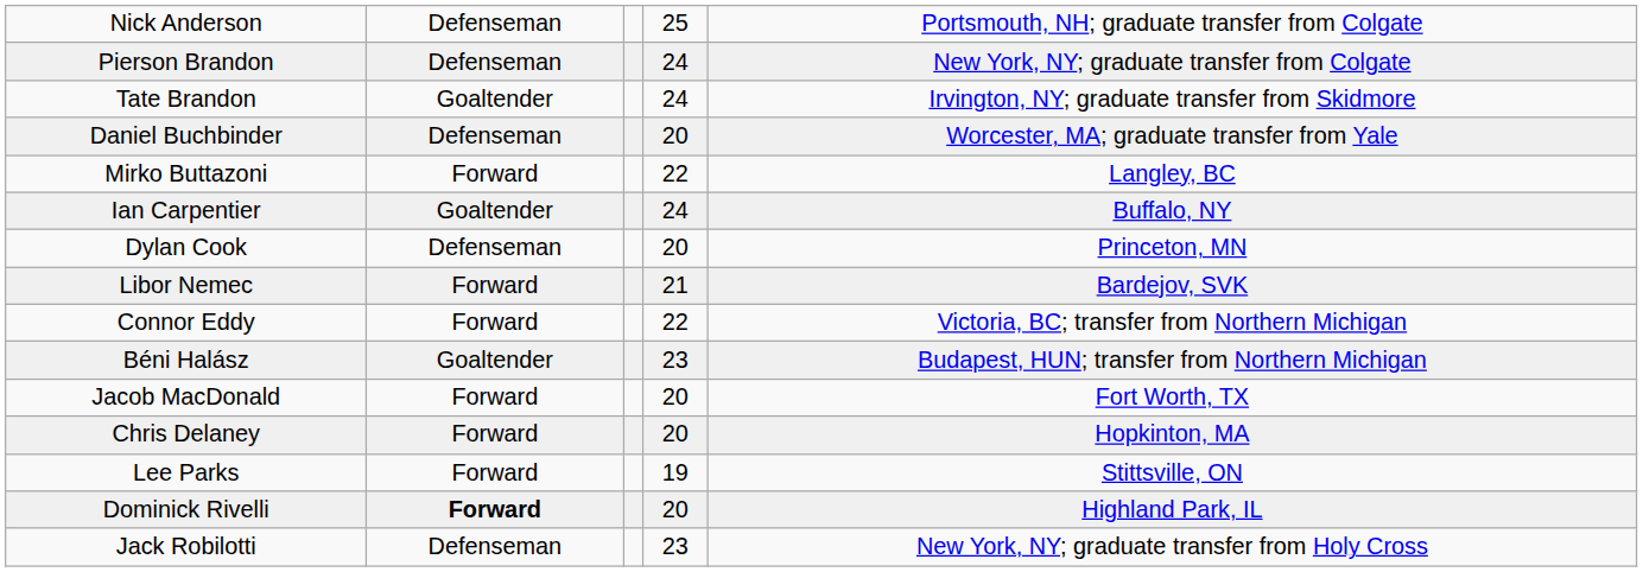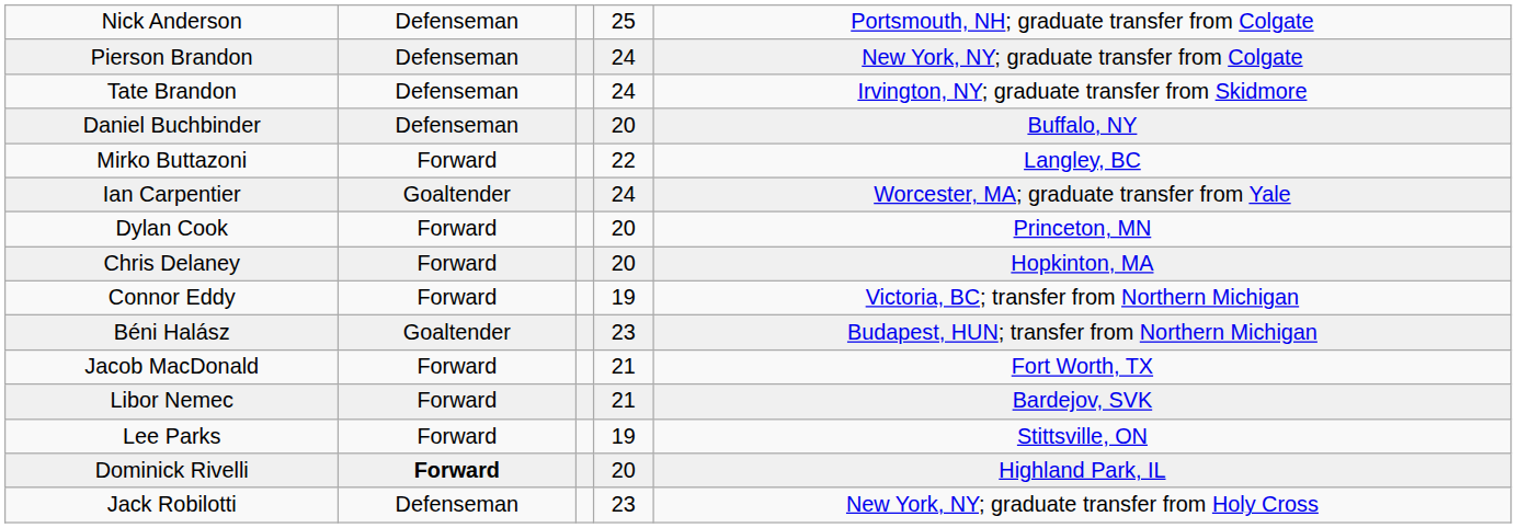Tate Brandon | column 2: Goaltender -> Defenseman
Daniel Buchbinder | column 5: Worcester, MA; graduate transfer from Yale -> Buffalo, NY
Ian Carpentier | column 5: Buffalo, NY -> Worcester, MA; graduate transfer from Yale
Dylan Cook | column 2: Defenseman -> Forward
rows swapped: Chris Delaney <-> Libor Nemec
Connor Eddy | column 4: 22 -> 19
Jacob MacDonald | column 4: 20 -> 21
